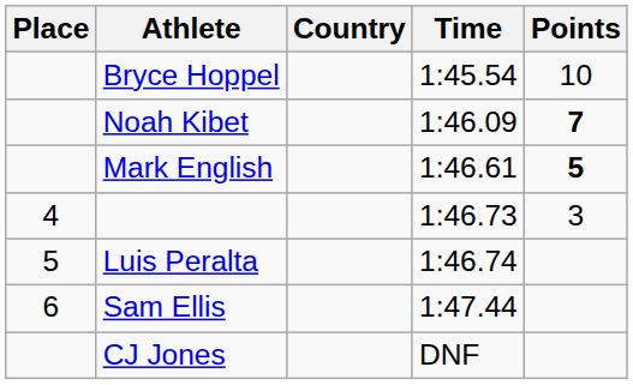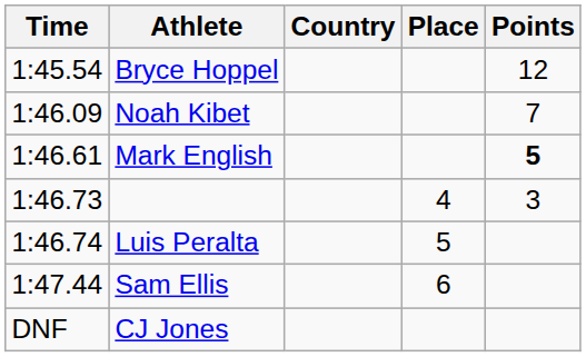columns swapped: Place <-> Time
Bryce Hoppel | Points: 10 -> 12
Noah Kibet | Points: bold -> normal
